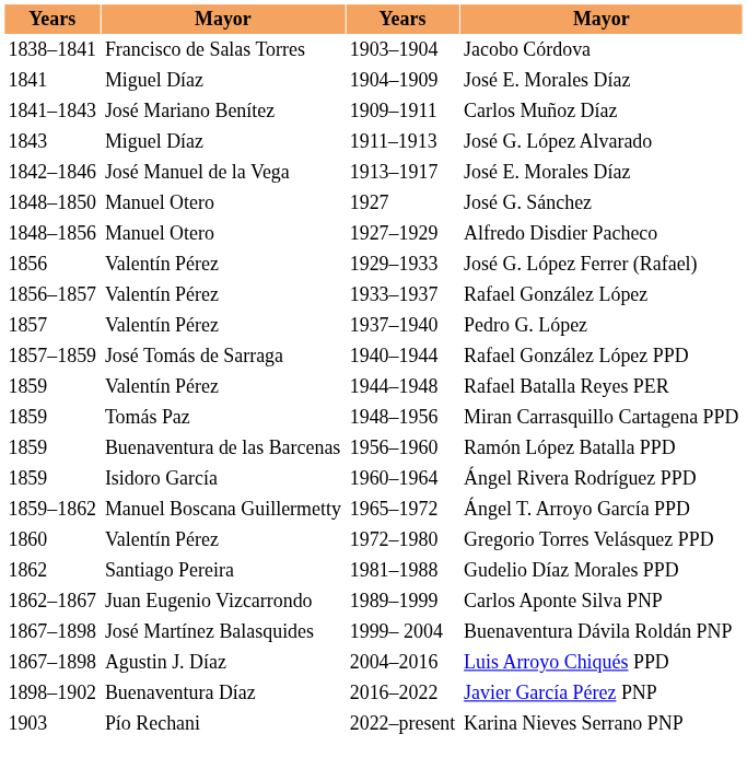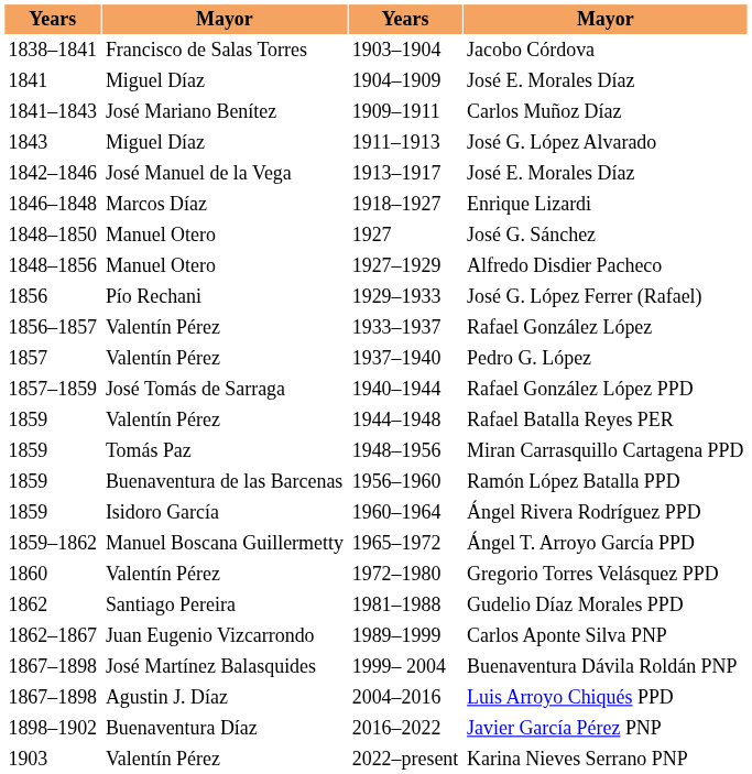+ row: 1846–1848 | Marcos Díaz | 1918–1927 | Enrique Lizardi
José G. López Ferrer (Rafael) | column 2: Valentín Pérez -> Pío Rechani
Karina Nieves Serrano PNP | column 2: Pío Rechani -> Valentín Pérez
